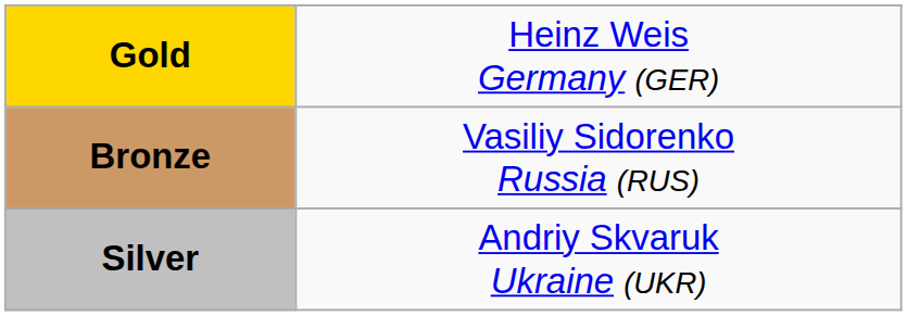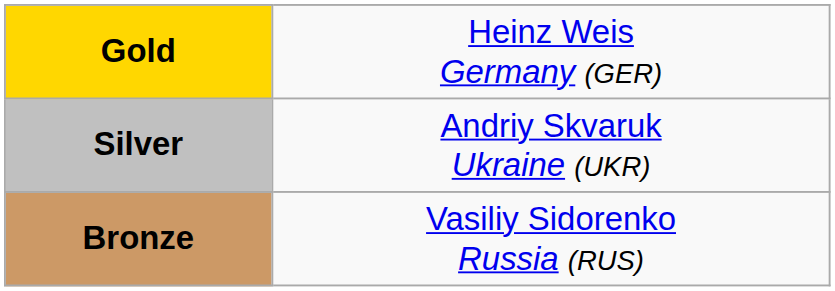rows swapped: Silver <-> Bronze
